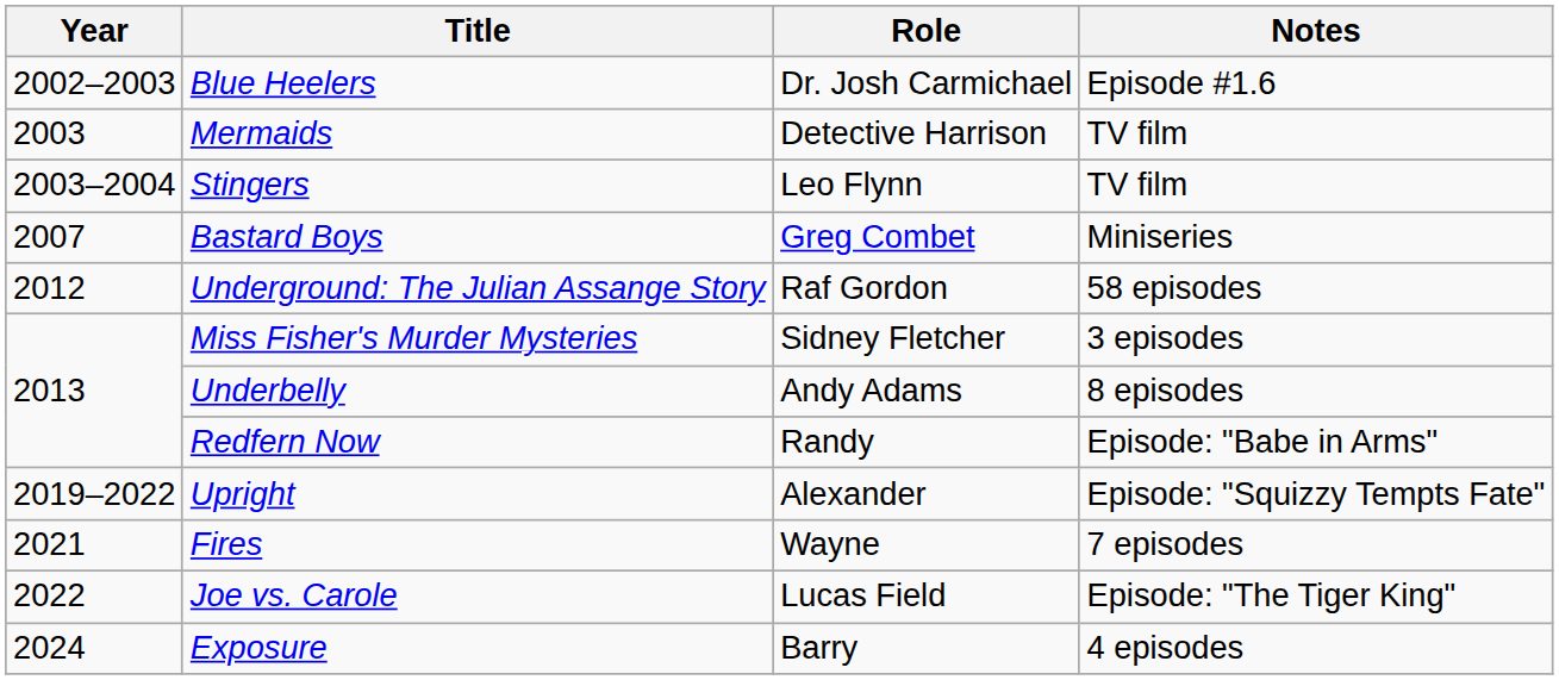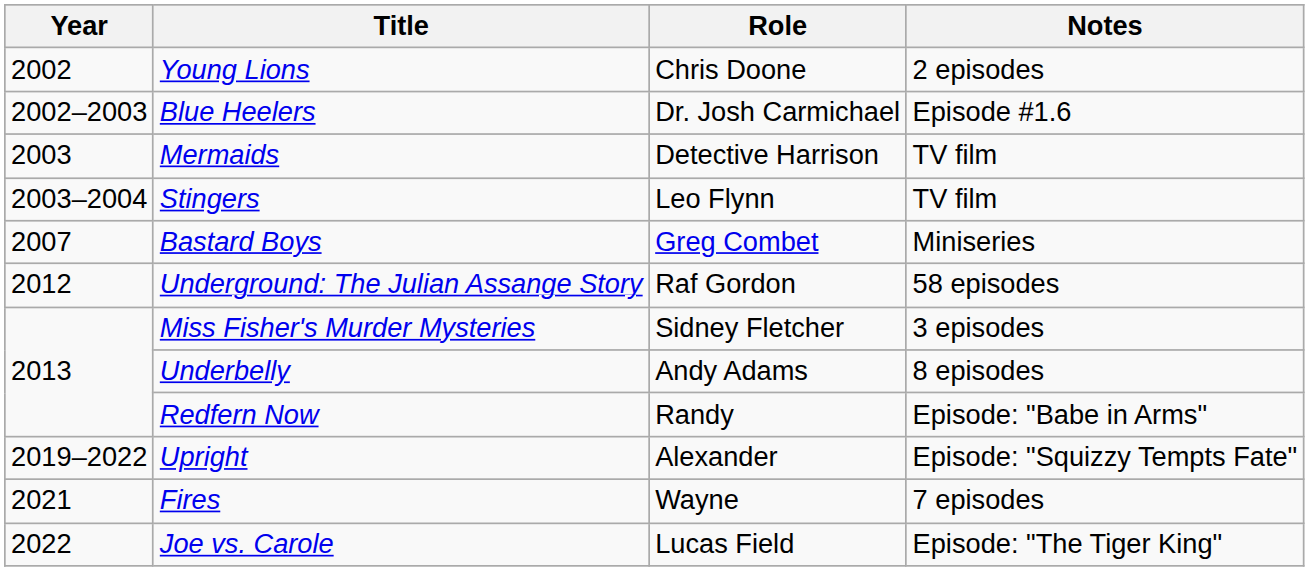+ row: 2002 | Young Lions | Chris Doone | 2 episodes
- row: 2024 | Exposure | Barry | 4 episodes
